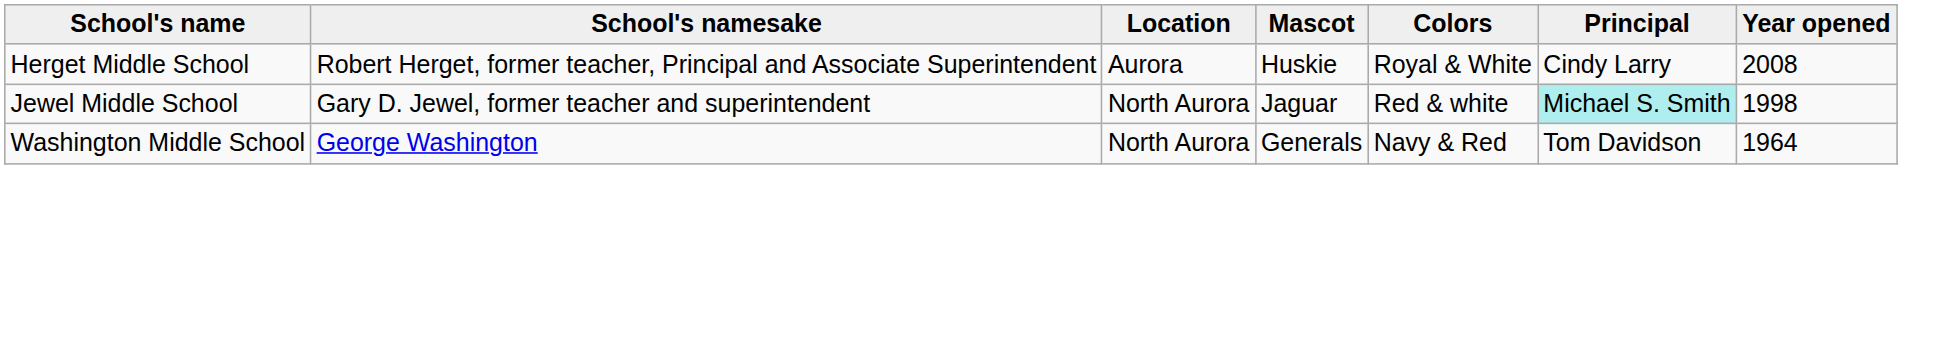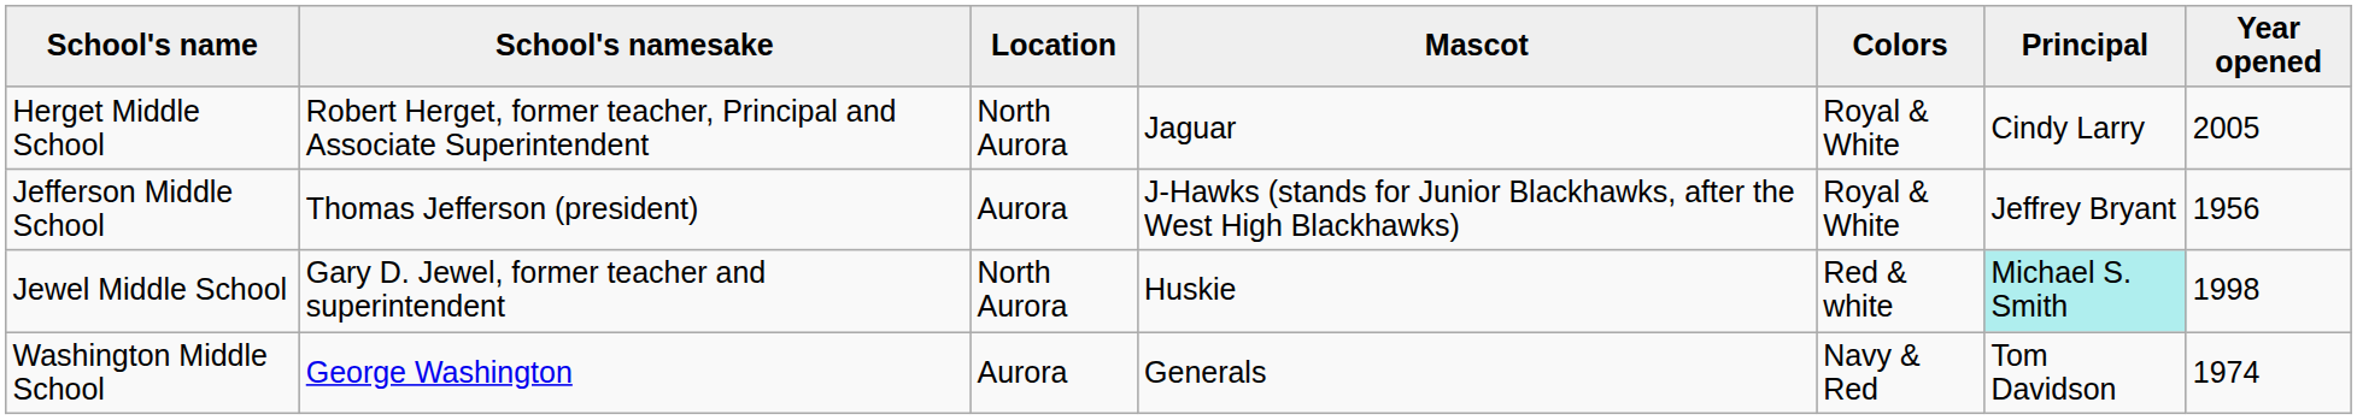Herget Middle School | Location: Aurora -> North Aurora
Herget Middle School | Mascot: Huskie -> Jaguar
Herget Middle School | Year opened: 2008 -> 2005
+ row: Jefferson Middle School | Thomas Jefferson (president) | Aurora | J-Hawks (stands for Junior Blackhawks, after the West High Blackhawks) | Royal & White | Jeffrey Bryant | 1956
Jewel Middle School | Mascot: Jaguar -> Huskie
Washington Middle School | Location: North Aurora -> Aurora
Washington Middle School | Year opened: 1964 -> 1974
